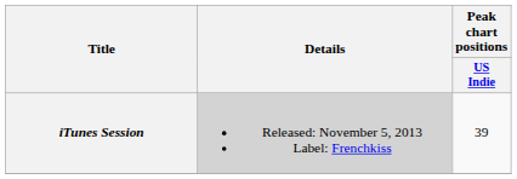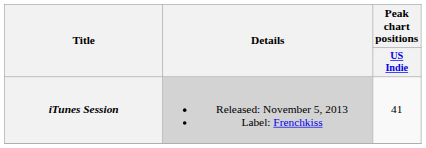iTunes Session | Peak chart positions / US Indie: 39 -> 41
